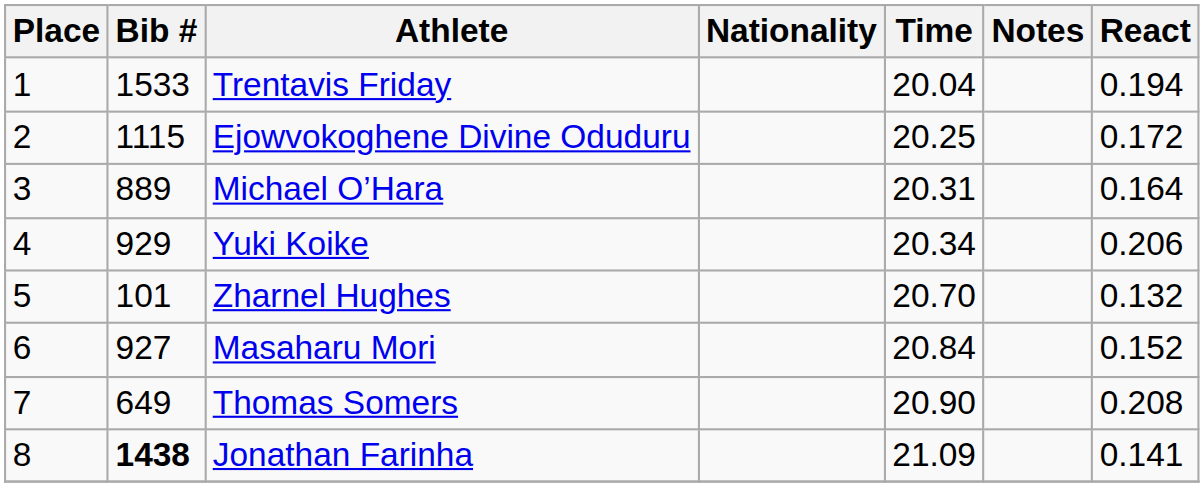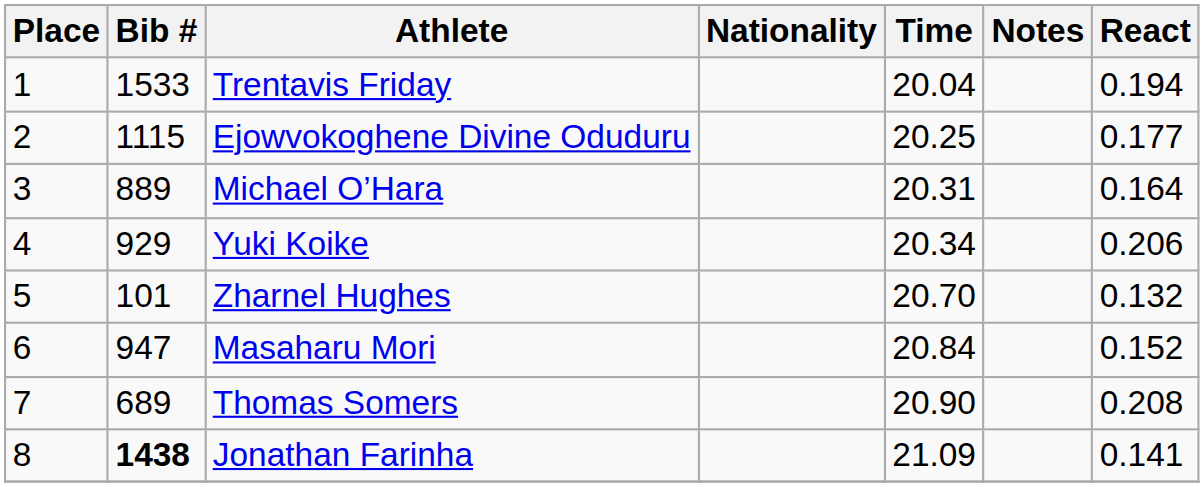Ejowvokoghene Divine Oduduru | React: 0.172 -> 0.177
Masaharu Mori | Bib #: 927 -> 947
Thomas Somers | Bib #: 649 -> 689
